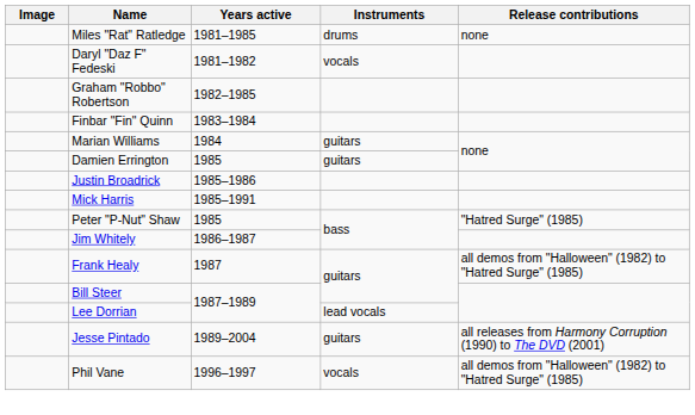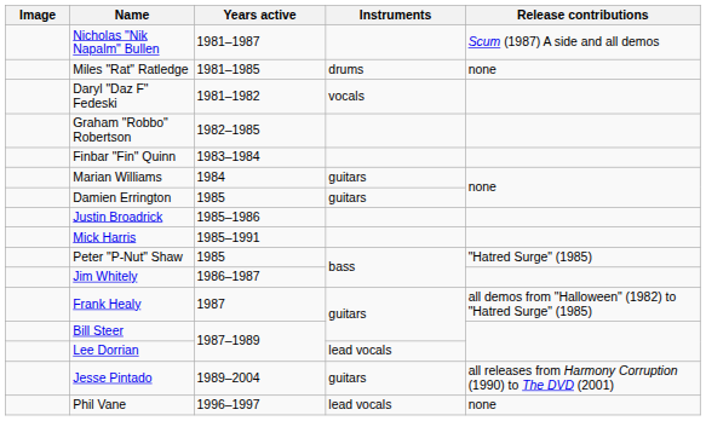+ row: Nicholas "Nik Napalm" Bullen | 1981–1987 | Scum (1987) A side and all demos
Phil Vane | Instruments: vocals -> lead vocals
Phil Vane | Release contributions: all demos from "Halloween" (1982) to "Hatred Surge" (1985) -> none
